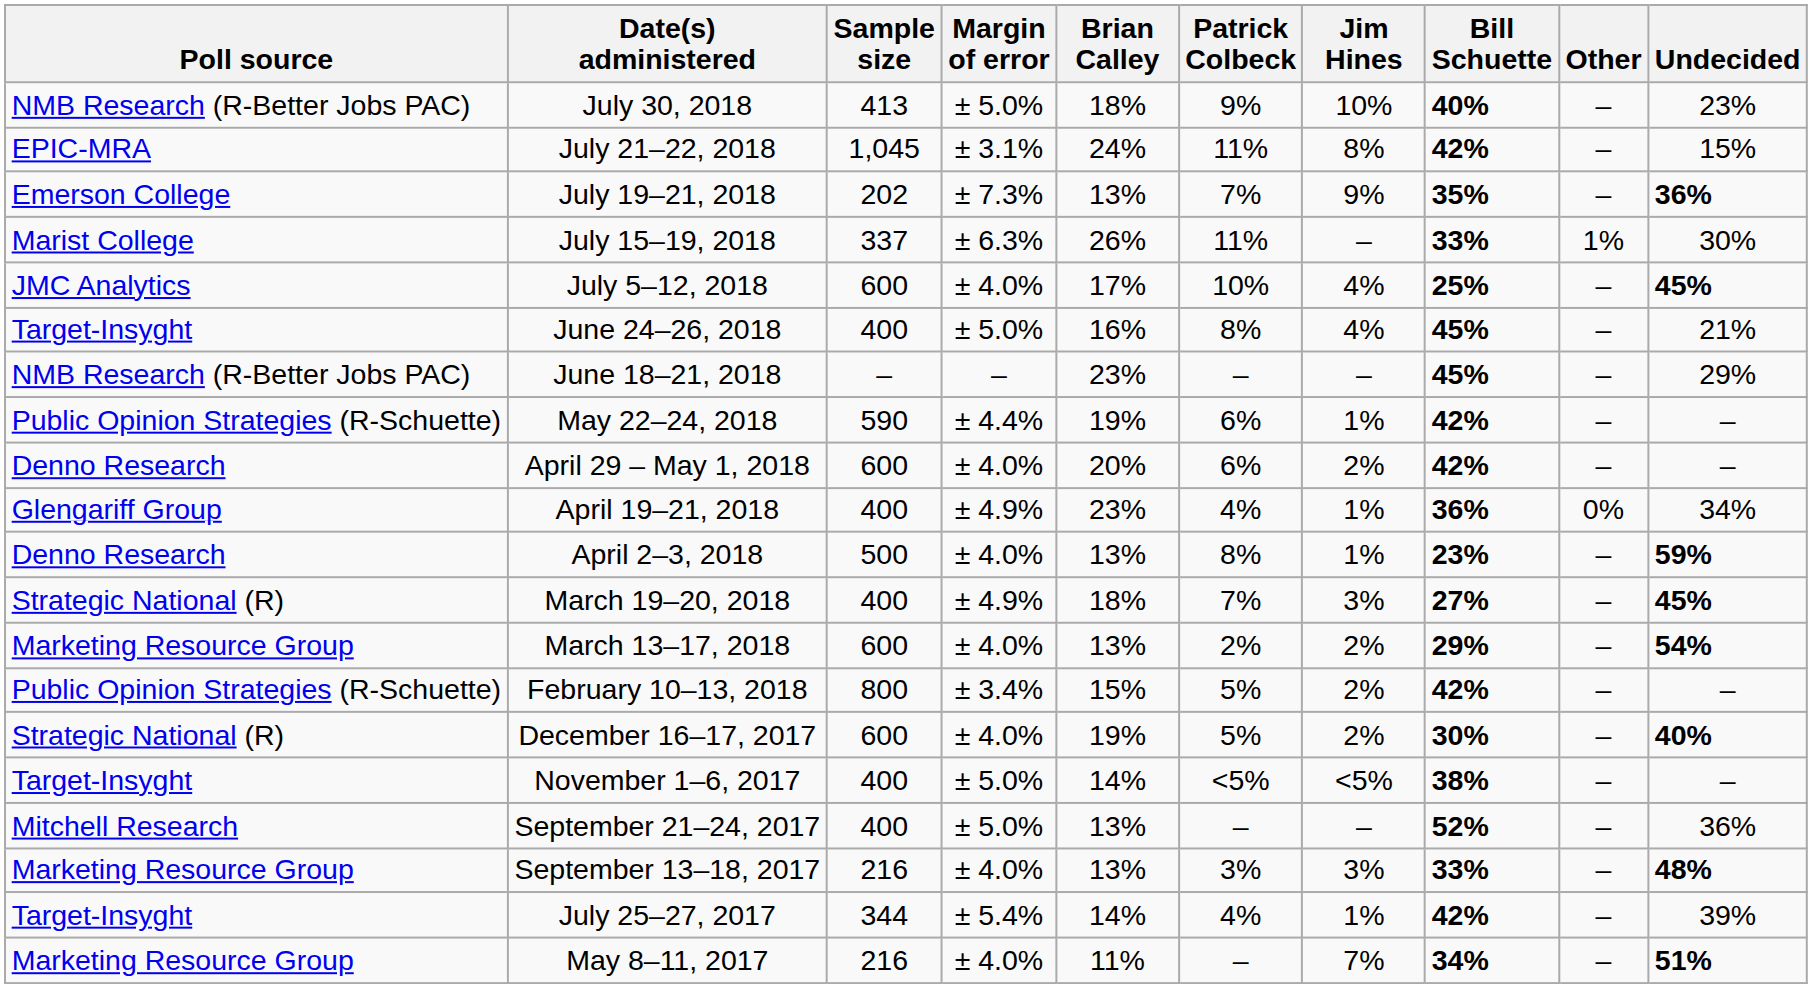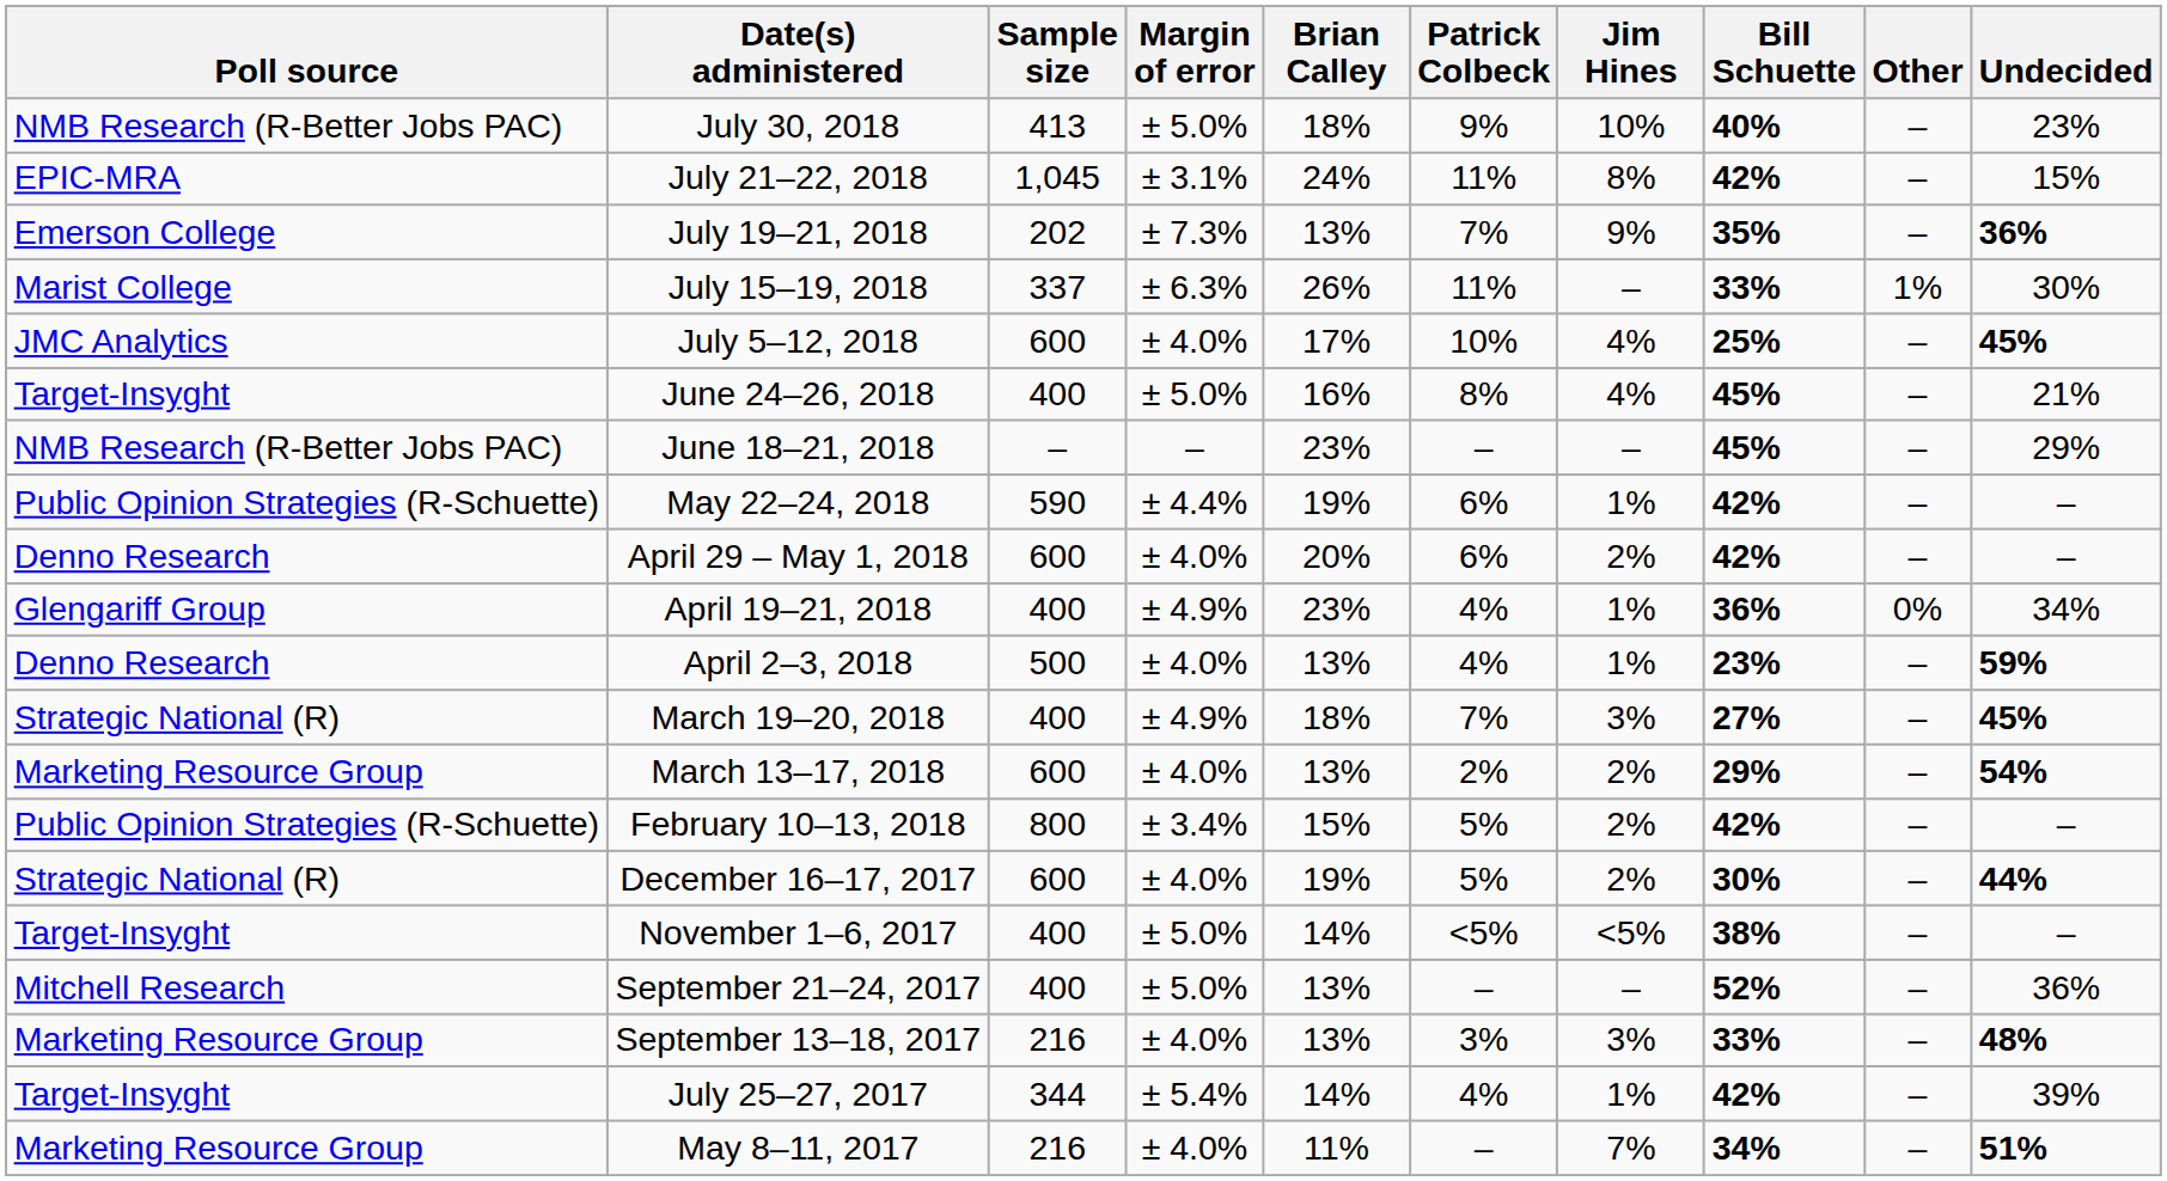April 2–3, 2018 | Patrick Colbeck: 8% -> 4%
December 16–17, 2017 | Undecided: 40% -> 44%
